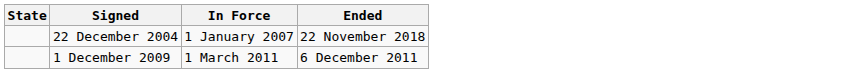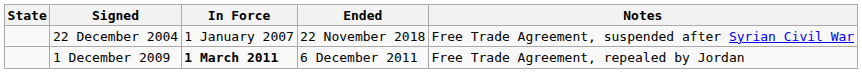+ column: Notes | Free Trade Agreement, suspended after Syrian Civil War | Free Trade Agreement, repealed by Jordan
1 December 2009 | In Force: normal -> bold
